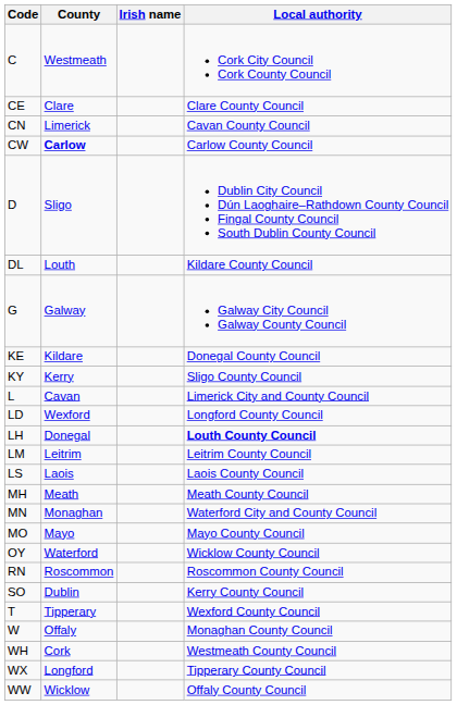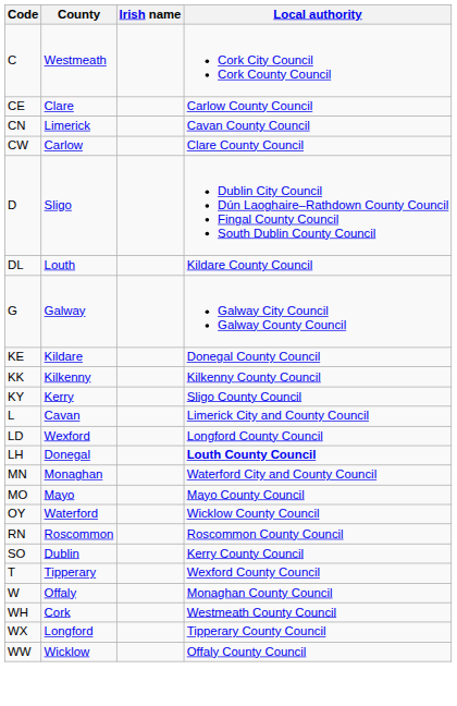CE | Local authority: Clare County Council -> Carlow County Council
CW | County: bold -> normal
CW | Local authority: Carlow County Council -> Clare County Council
+ row: KK | Kilkenny | Kilkenny County Council
- row: LM | Leitrim | Leitrim County Council
- row: LS | Laois | Laois County Council
- row: MH | Meath | Meath County Council
